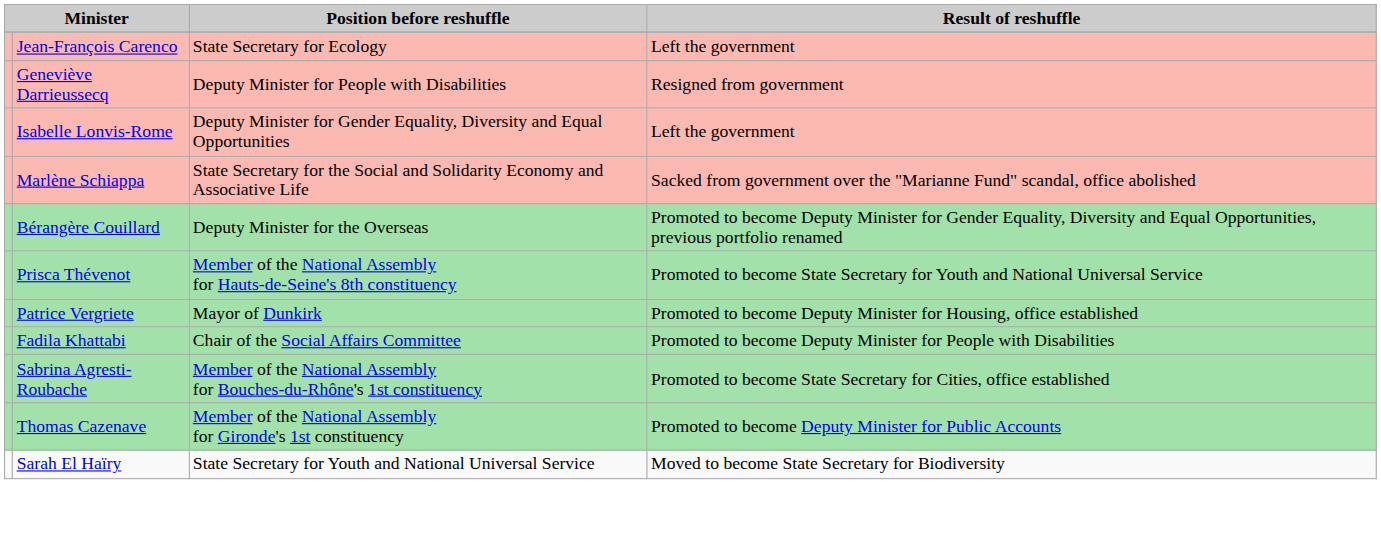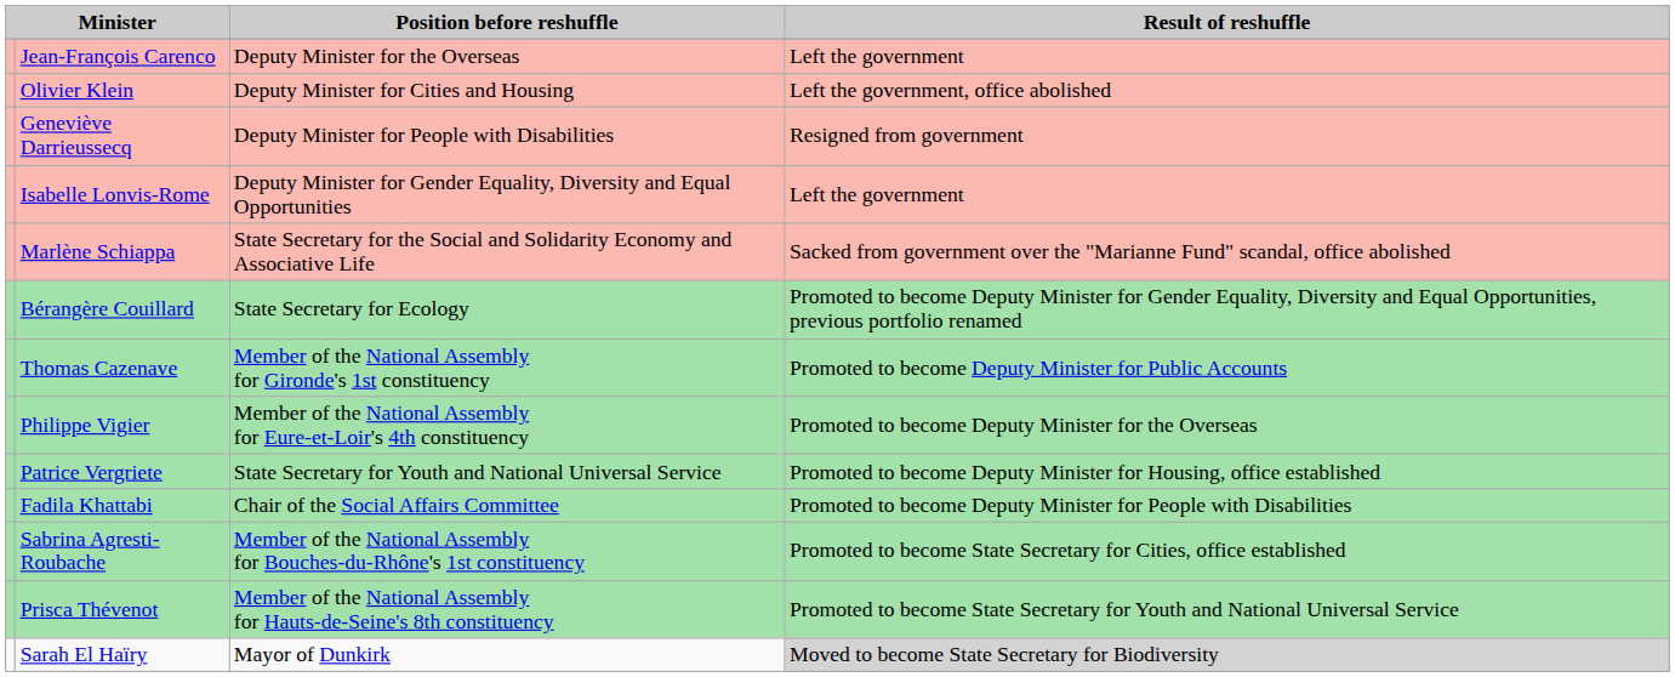Jean-François Carenco | Position before reshuffle: State Secretary for Ecology -> Deputy Minister for the Overseas
+ row: Olivier Klein | Deputy Minister for Cities and Housing | Left the government, office abolished
Bérangère Couillard | Position before reshuffle: Deputy Minister for the Overseas -> State Secretary for Ecology
rows swapped: Thomas Cazenave <-> Prisca Thévenot
+ row: Philippe Vigier | Member of the National Assembly for Eure-et-Loir's 4th constituency | Promoted to become Deputy Minister for the Overseas
Patrice Vergriete | Position before reshuffle: Mayor of Dunkirk -> State Secretary for Youth and National Universal Service
Sarah El Haïry | Position before reshuffle: State Secretary for Youth and National Universal Service -> Mayor of Dunkirk
Sarah El Haïry | Result of reshuffle: no background -> lightgrey background
